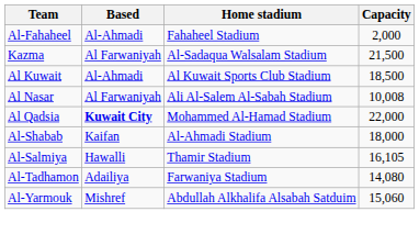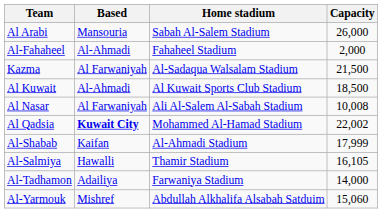+ row: Al Arabi | Mansouria | Sabah Al-Salem Stadium | 26,000
Al Qadsia | Capacity: 22,000 -> 22,002
Al-Shabab | Capacity: 18,000 -> 17,999
Al-Tadhamon | Capacity: 14,080 -> 14,000
